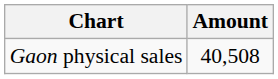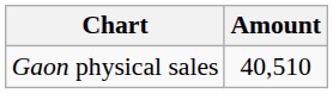Gaon physical sales | Amount: 40,508 -> 40,510
